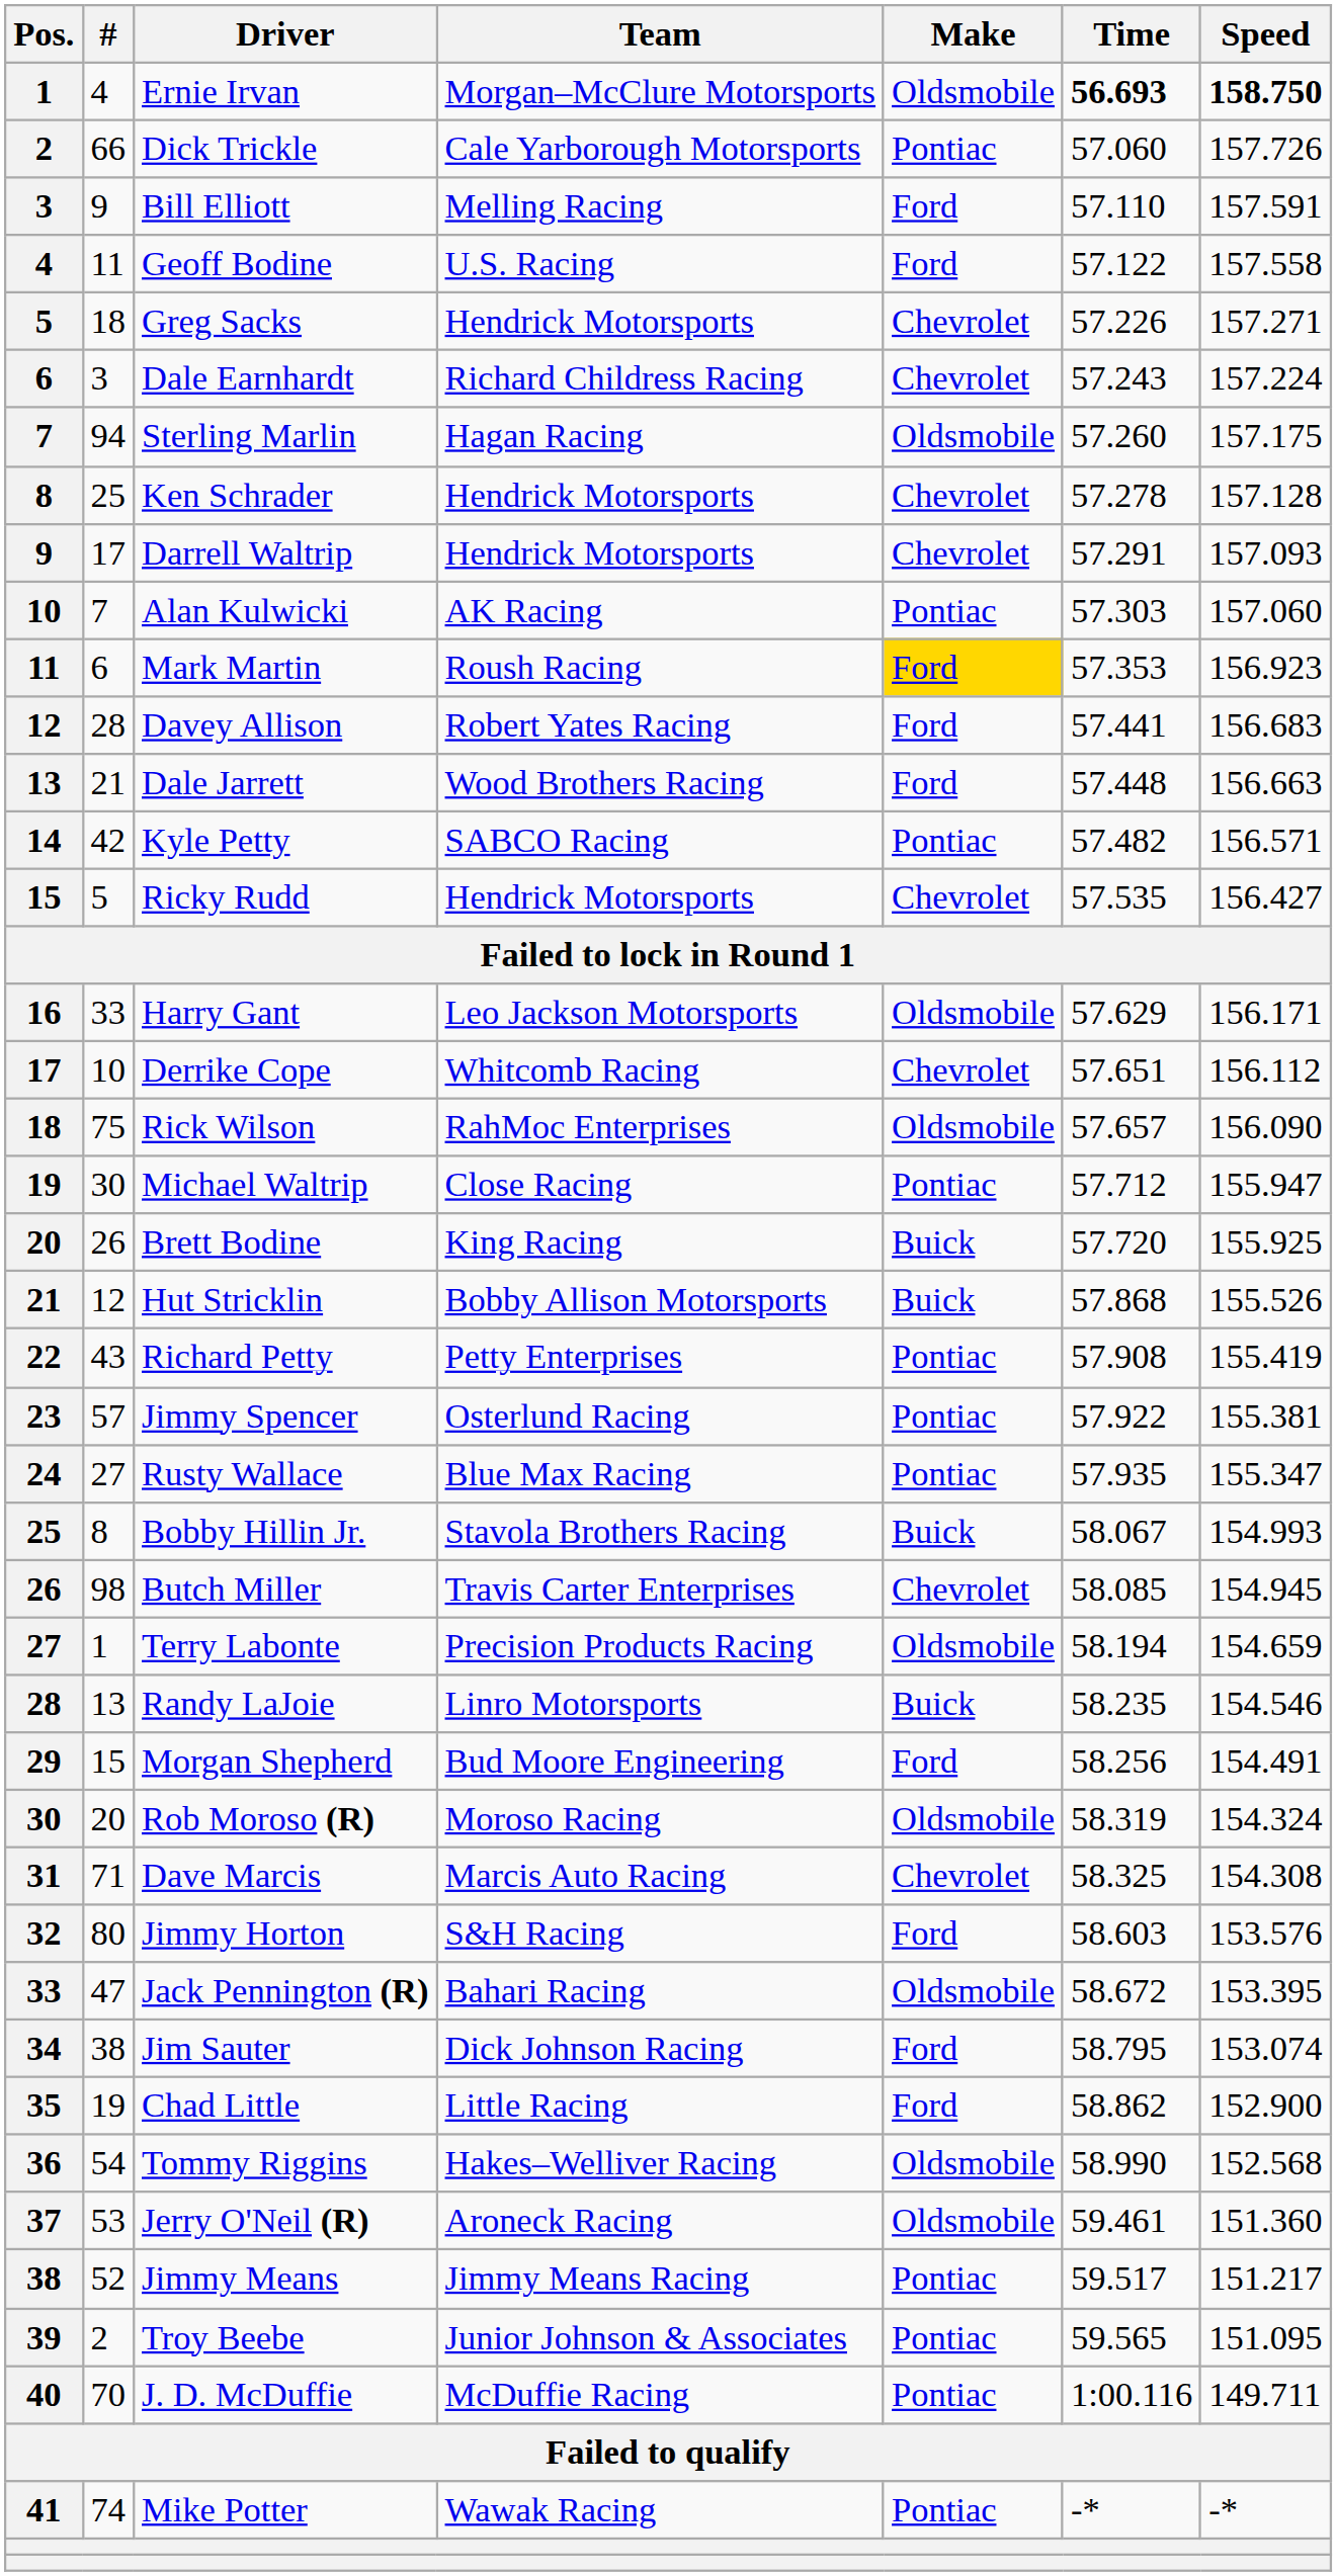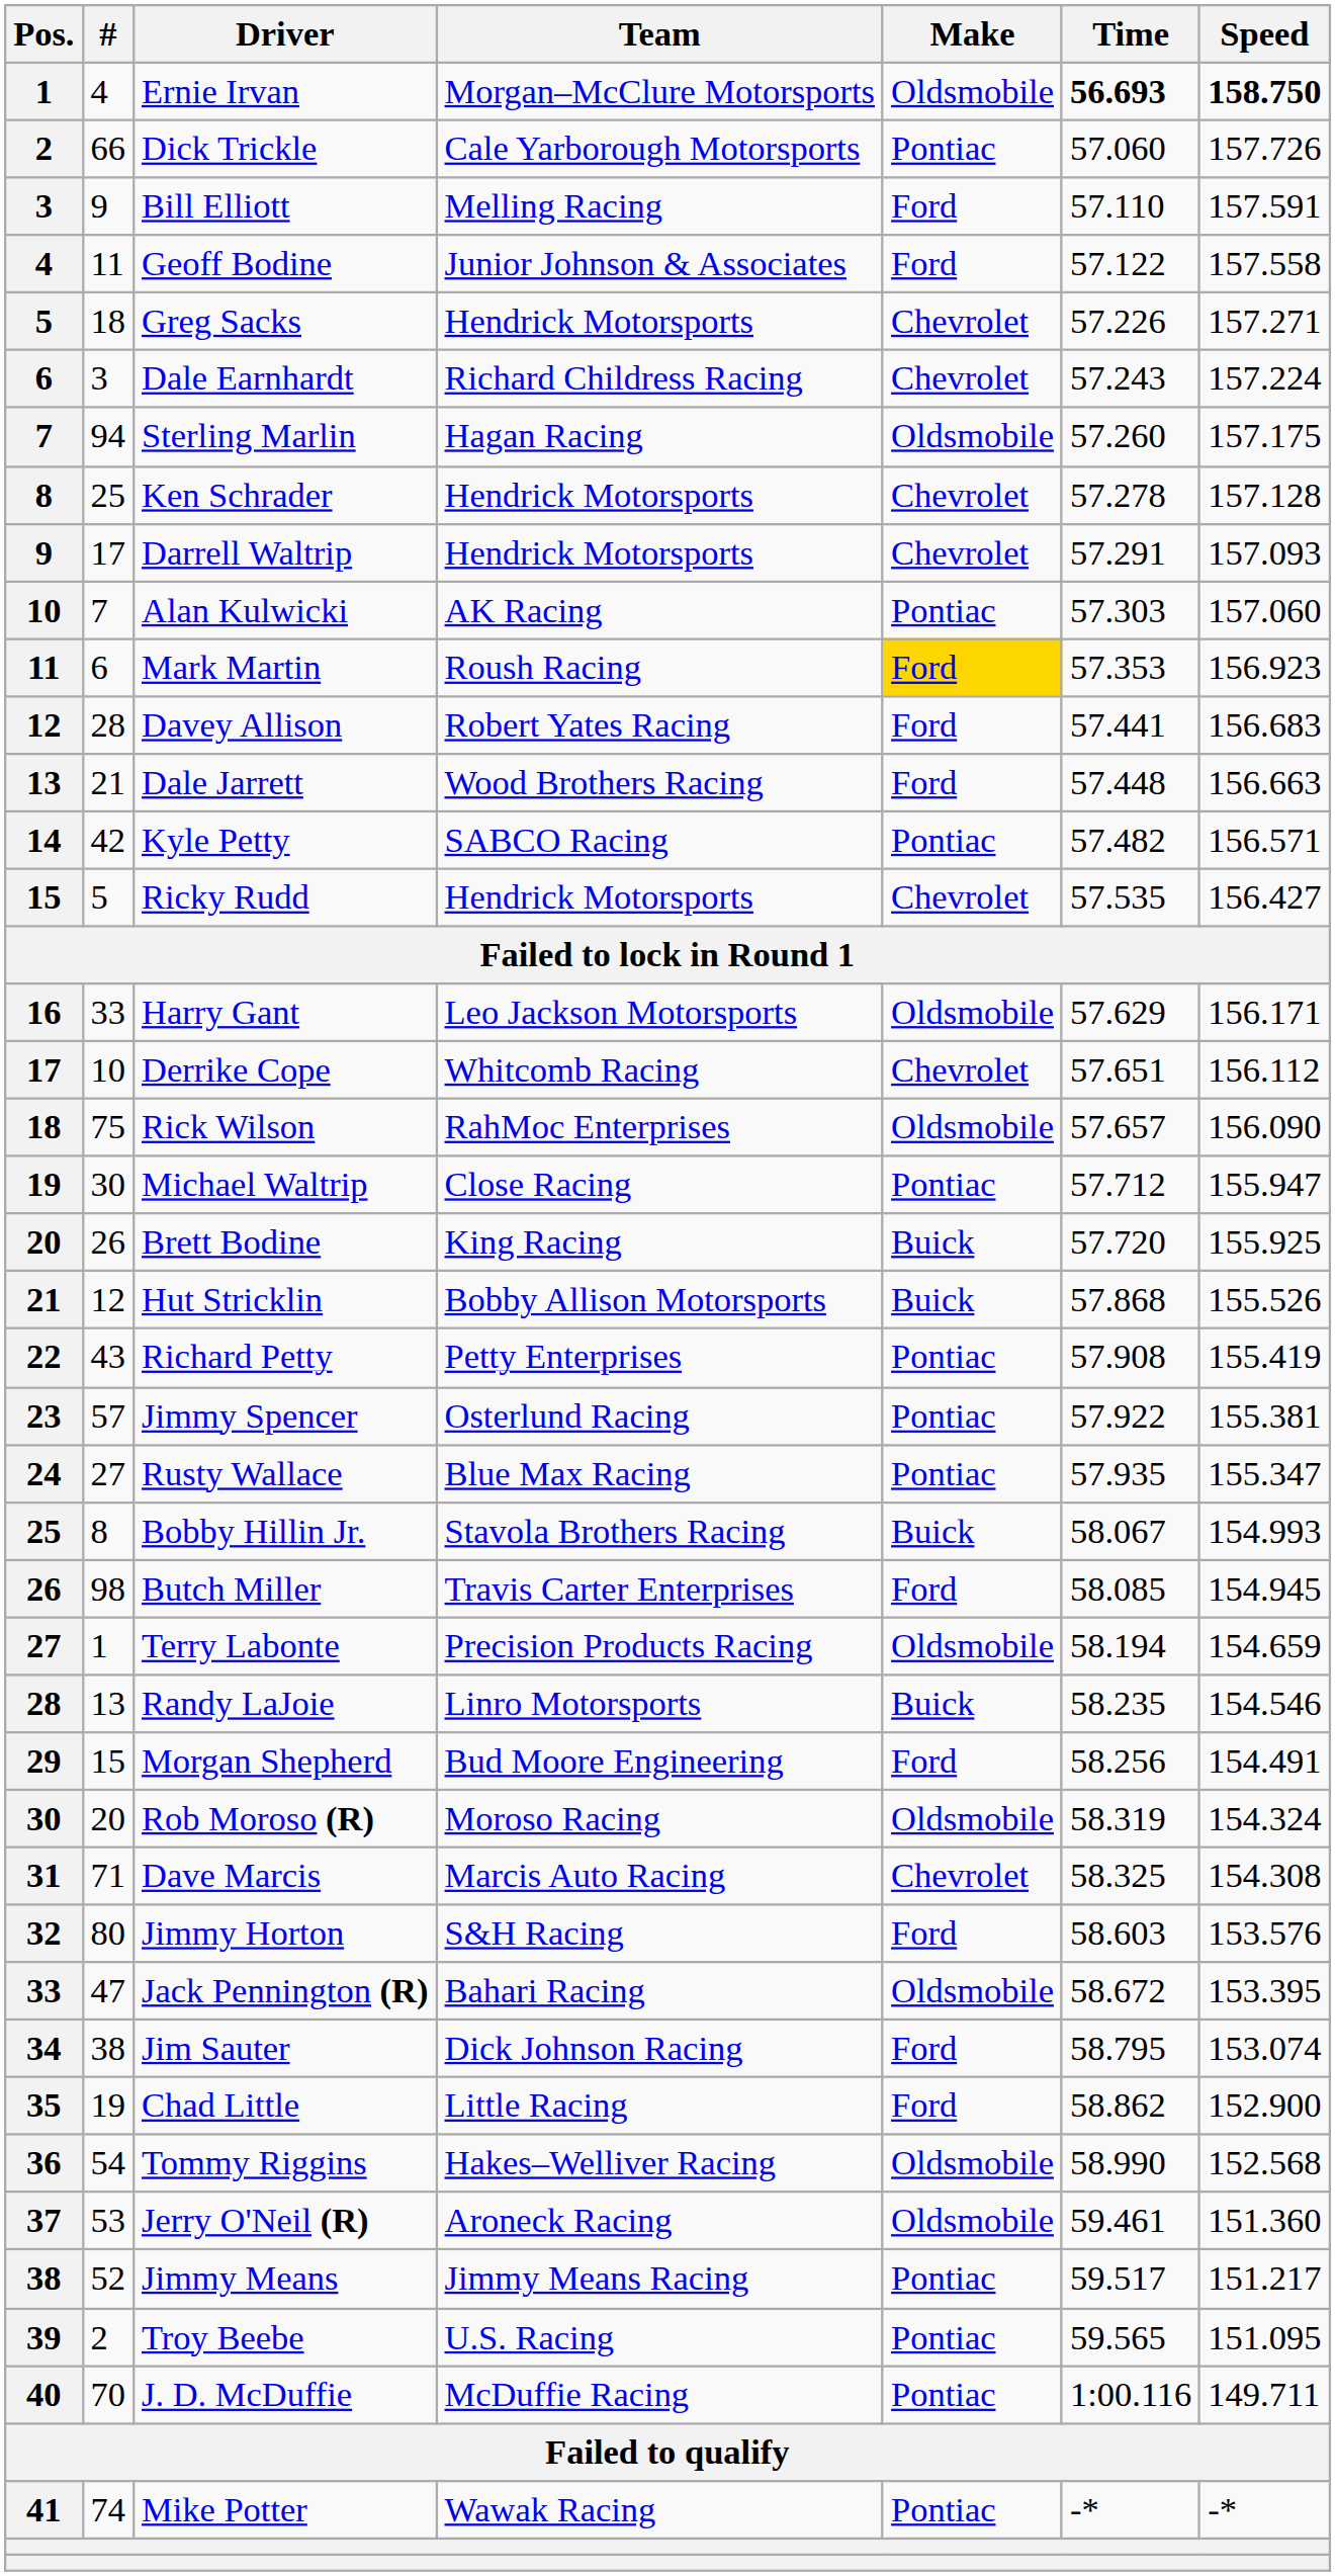Geoff Bodine | Team: U.S. Racing -> Junior Johnson & Associates
Butch Miller | Make: Chevrolet -> Ford
Troy Beebe | Team: Junior Johnson & Associates -> U.S. Racing
